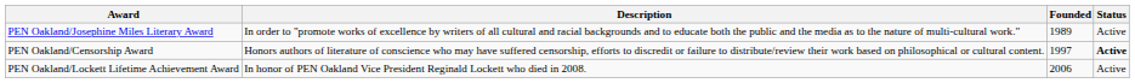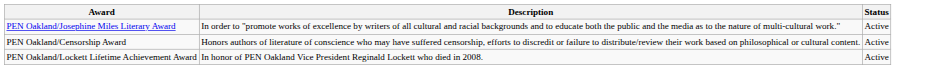- column: Founded | 1989 | 1997 | 2006
PEN Oakland/Censorship Award | Status: bold -> normal
